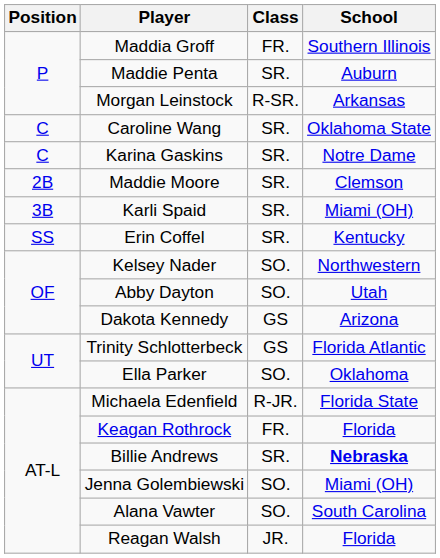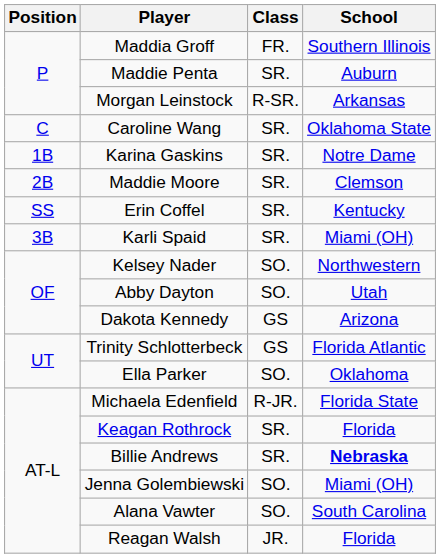Karina Gaskins | Position: C -> 1B
rows swapped: Karli Spaid <-> Erin Coffel
Keagan Rothrock | Class: FR. -> SR.
